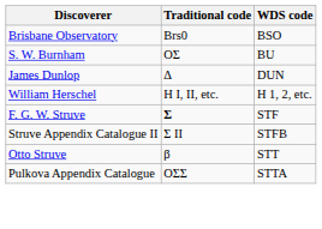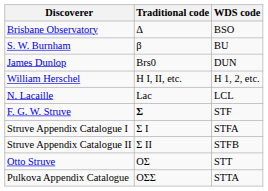Brisbane Observatory | Traditional code: Brs0 -> Δ
S. W. Burnham | Traditional code: OΣ -> β
James Dunlop | Traditional code: Δ -> Brs0
+ row: N. Lacaille | Lac | LCL
+ row: Struve Appendix Catalogue I | Σ I | STFA
Otto Struve | Traditional code: β -> OΣ
